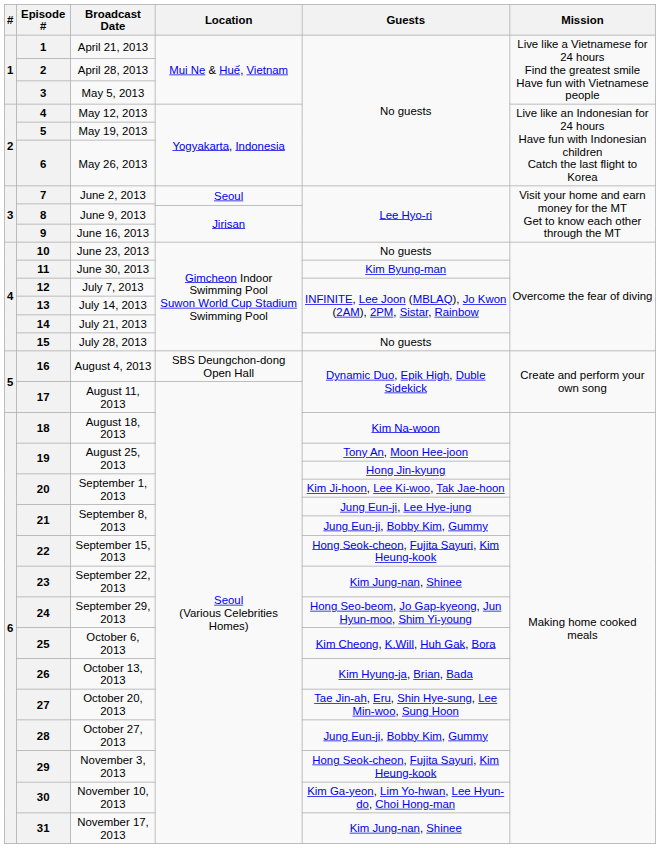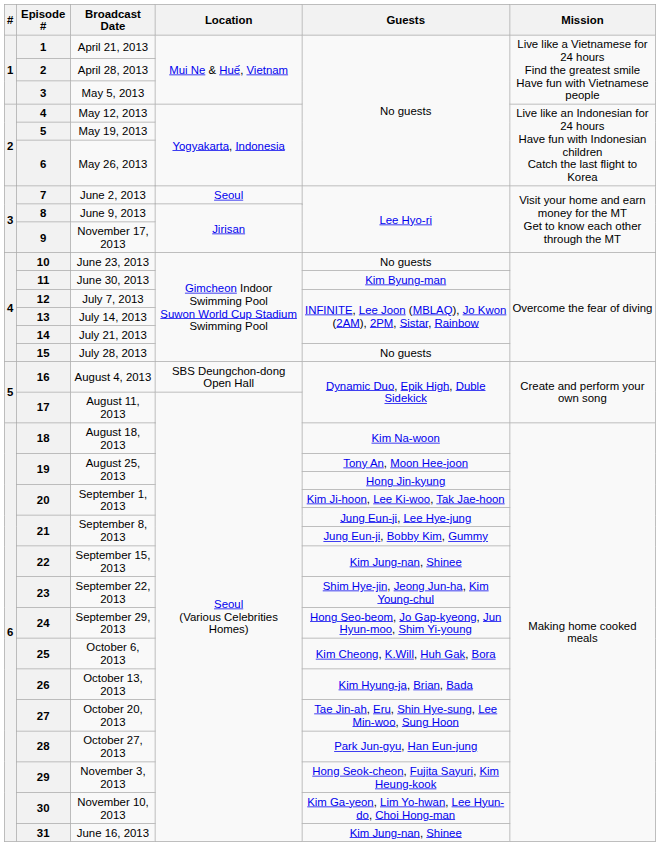9 | Broadcast Date: June 16, 2013 -> November 17, 2013
22 | Guests: Hong Seok-cheon, Fujita Sayuri, Kim Heung-kook -> Kim Jung-nan, Shinee
23 | Guests: Kim Jung-nan, Shinee -> Shim Hye-jin, Jeong Jun-ha, Kim Young-chul
28 | Guests: Jung Eun-ji, Bobby Kim, Gummy -> Park Jun-gyu, Han Eun-jung
31 | Broadcast Date: November 17, 2013 -> June 16, 2013
